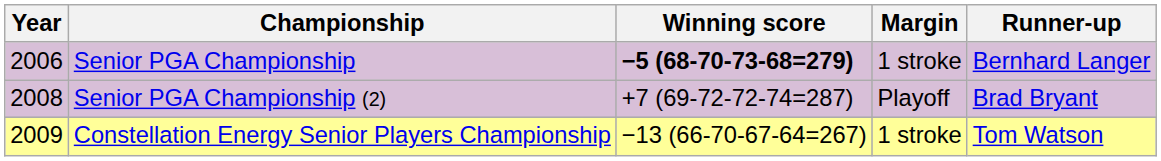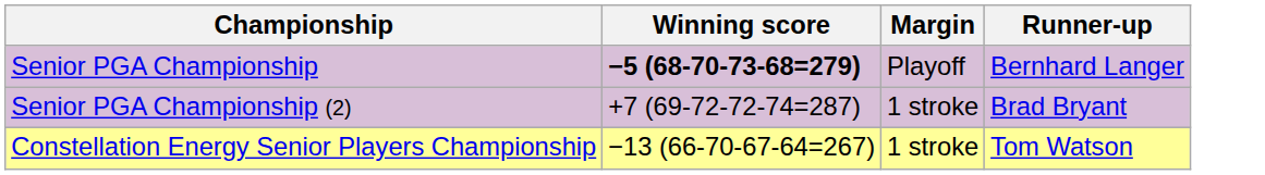- column: Year | 2006 | 2008 | 2009
Senior PGA Championship | Margin: 1 stroke -> Playoff
Senior PGA Championship (2) | Margin: Playoff -> 1 stroke
